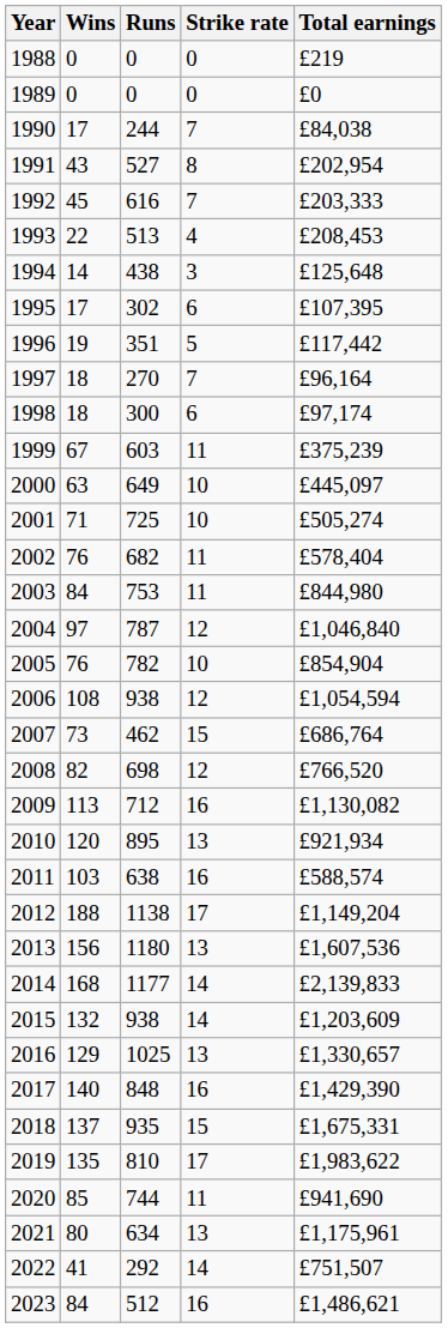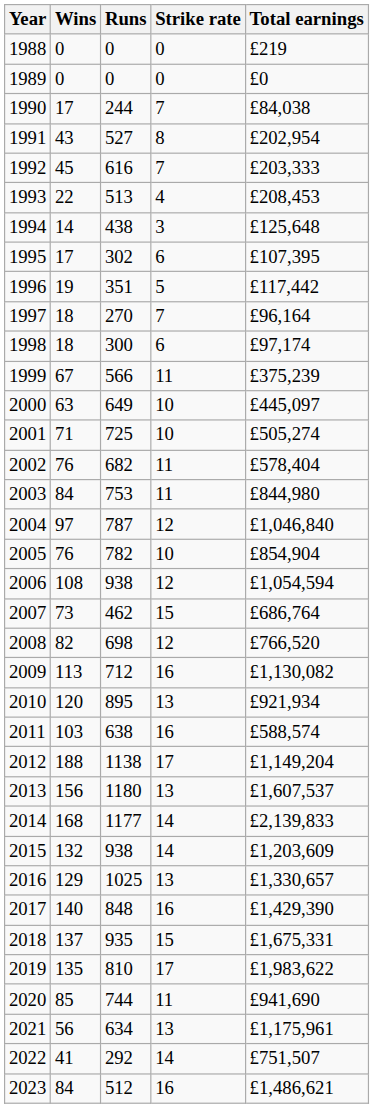1999 | Runs: 603 -> 566
2013 | Total earnings: £1,607,536 -> £1,607,537
2021 | Wins: 80 -> 56
